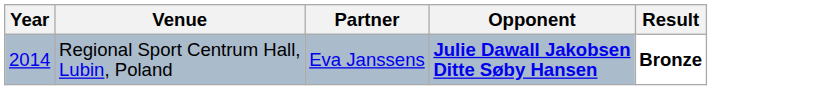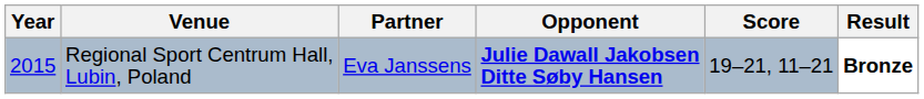+ column: Score | 19–21, 11–21
Regional Sport Centrum Hall, Lubin, Poland | Year: 2014 -> 2015
